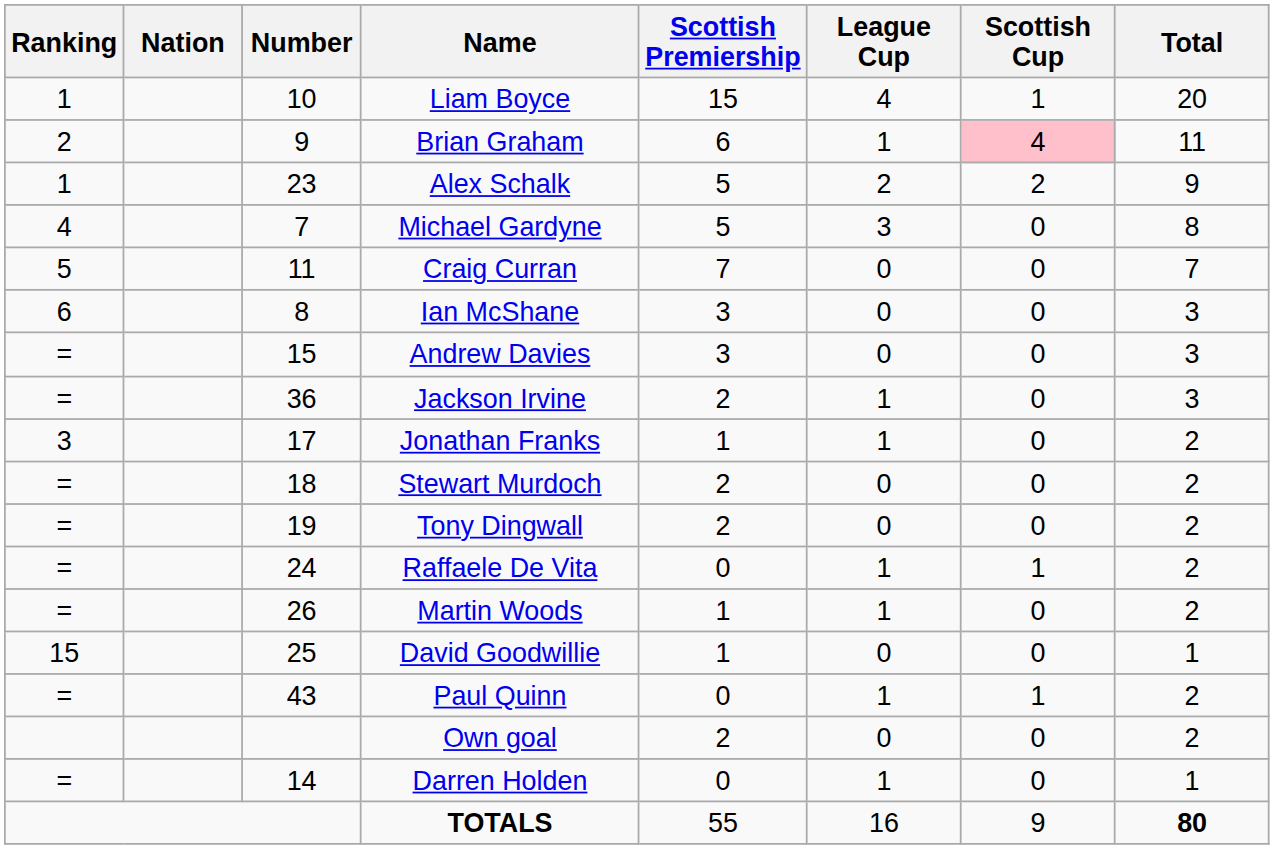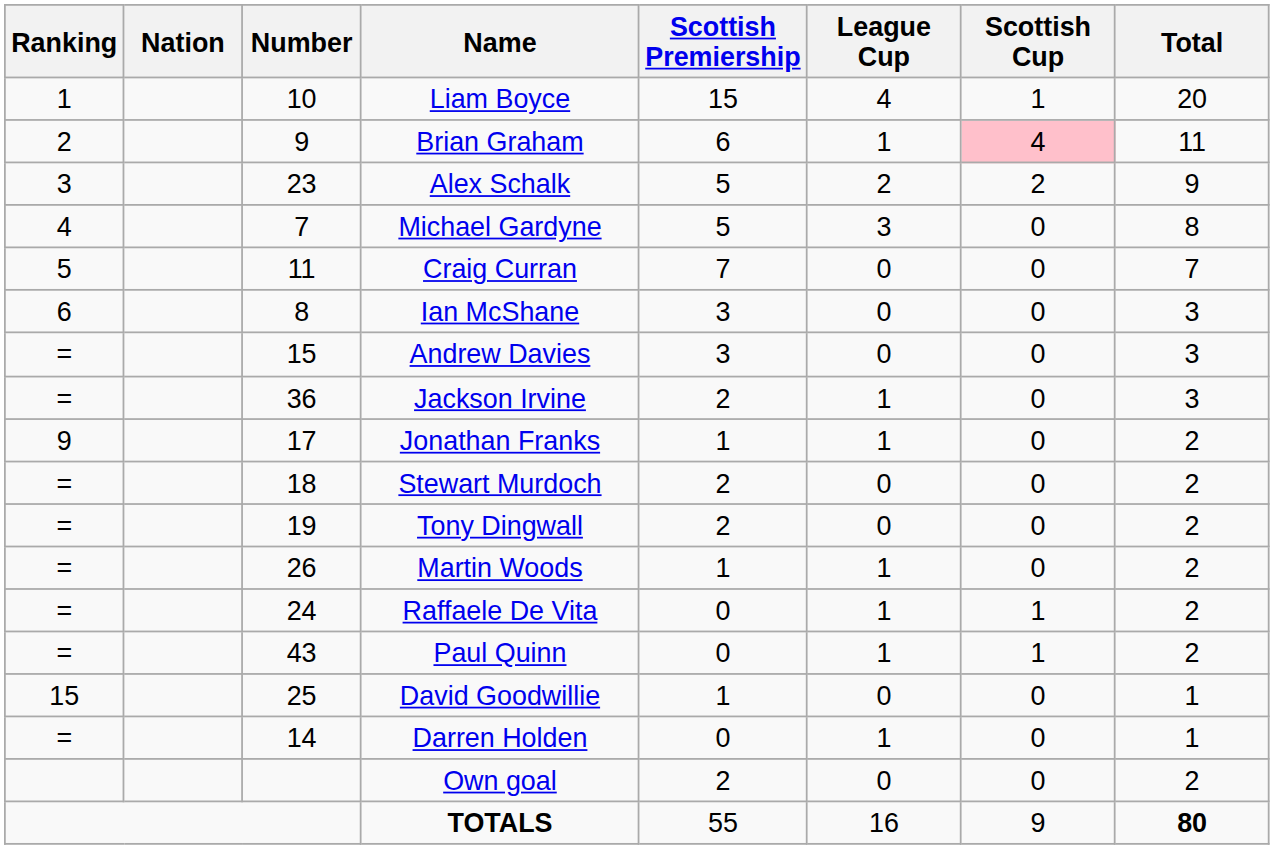Alex Schalk | Ranking: 1 -> 3
Jonathan Franks | Ranking: 3 -> 9
rows swapped: Raffaele De Vita <-> Martin Woods
rows swapped: Paul Quinn <-> David Goodwillie
rows swapped: Darren Holden <-> Own goal
